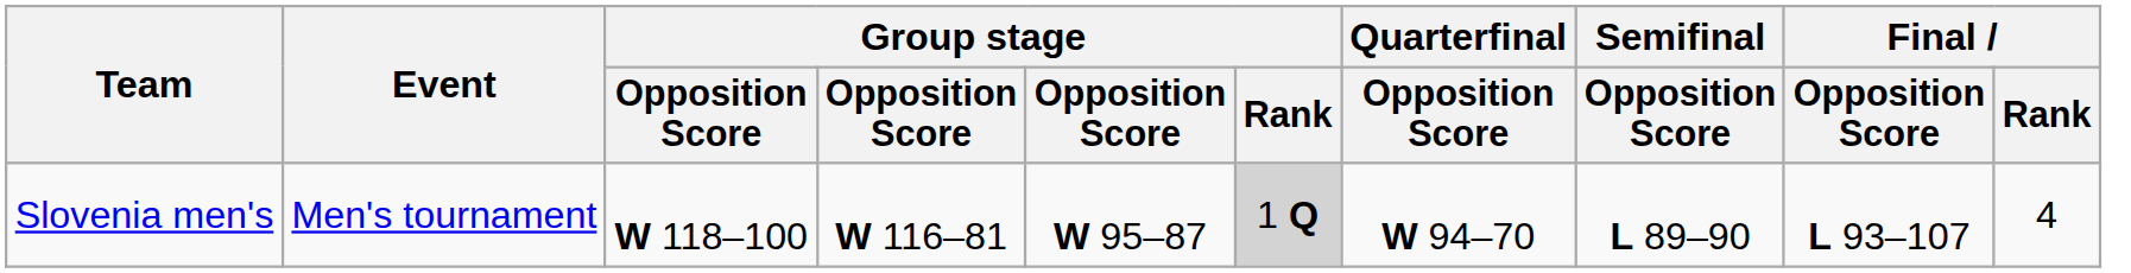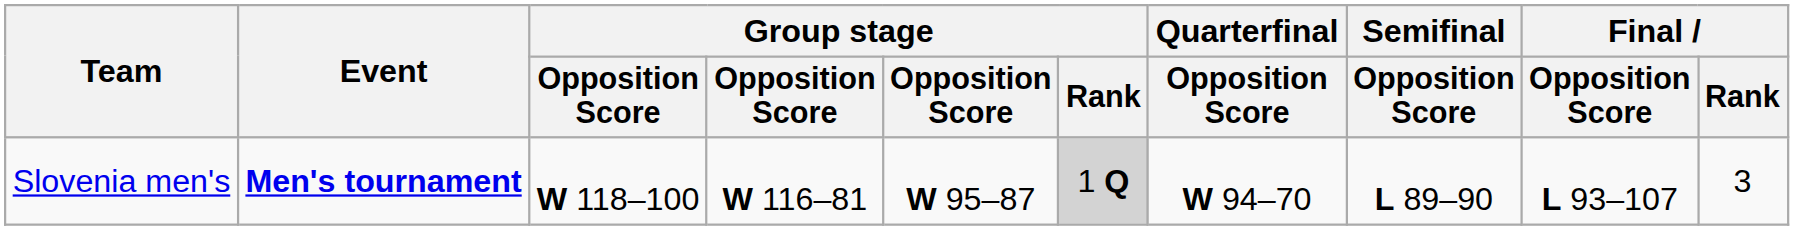Slovenia men's | Event: normal -> bold
Slovenia men's | Final / Rank: 4 -> 3
